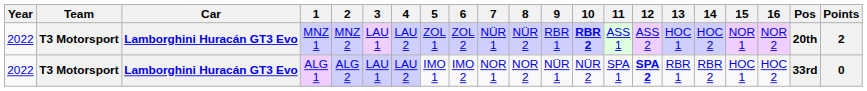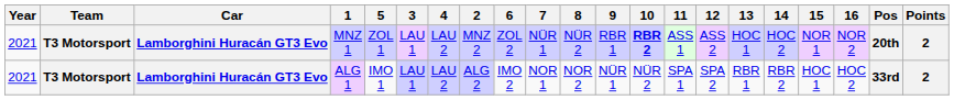columns swapped: 2 <-> 5
MNZ 1 | Year: 2022 -> 2021
ALG 1 | Year: 2022 -> 2021
ALG 1 | 12: bold -> normal
ALG 1 | Points: 0 -> 2
